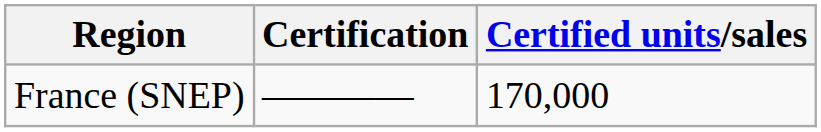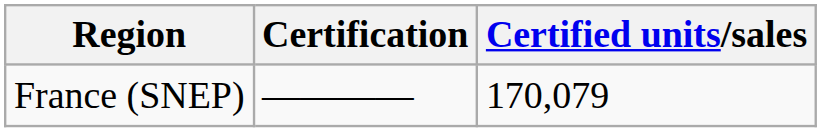France (SNEP) | Certified units/sales: 170,000 -> 170,079
